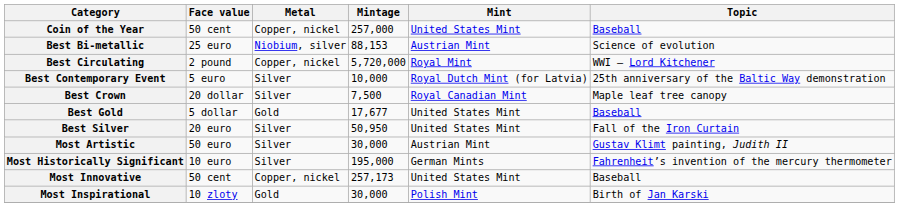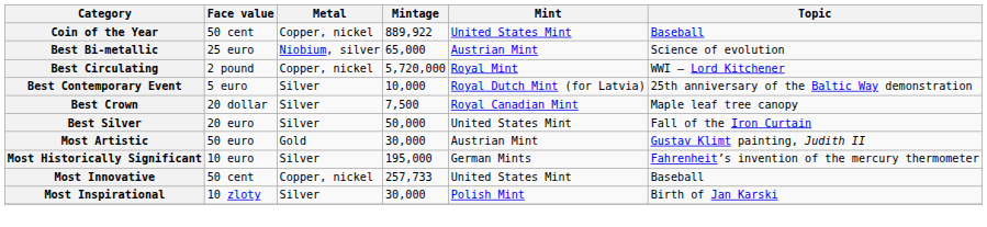Coin of the Year | Mintage: 257,000 -> 889,922
Best Bi-metallic | Mintage: 88,153 -> 65,000
- row: Best Gold | 5 dollar | Gold | 17,677 | United States Mint | Baseball
Best Silver | Mintage: 50,950 -> 50,000
Most Artistic | Metal: Silver -> Gold
Most Innovative | Mintage: 257,173 -> 257,733
Most Inspirational | Metal: Gold -> Silver
